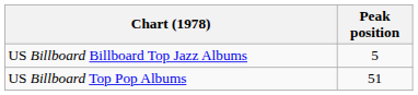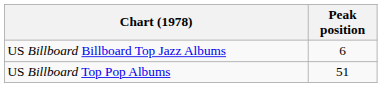US Billboard Billboard Top Jazz Albums | Peak position: 5 -> 6
